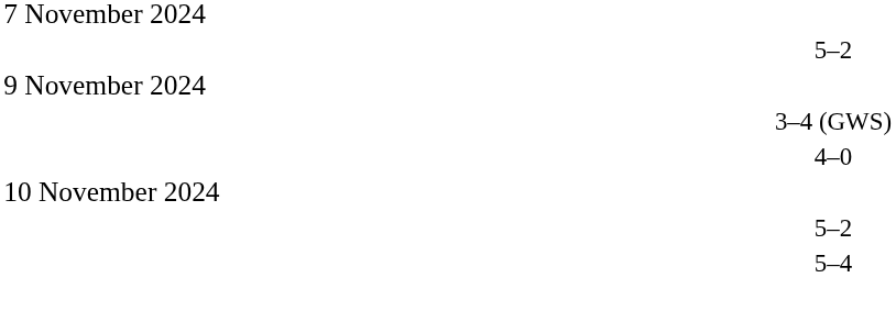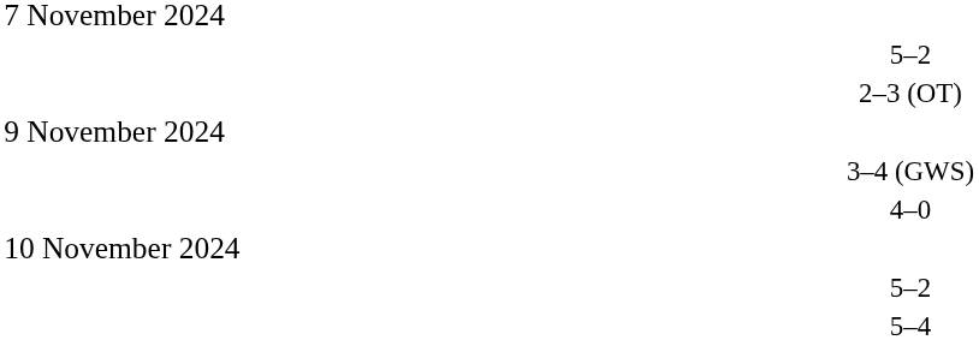+ row: 2–3 (OT)
